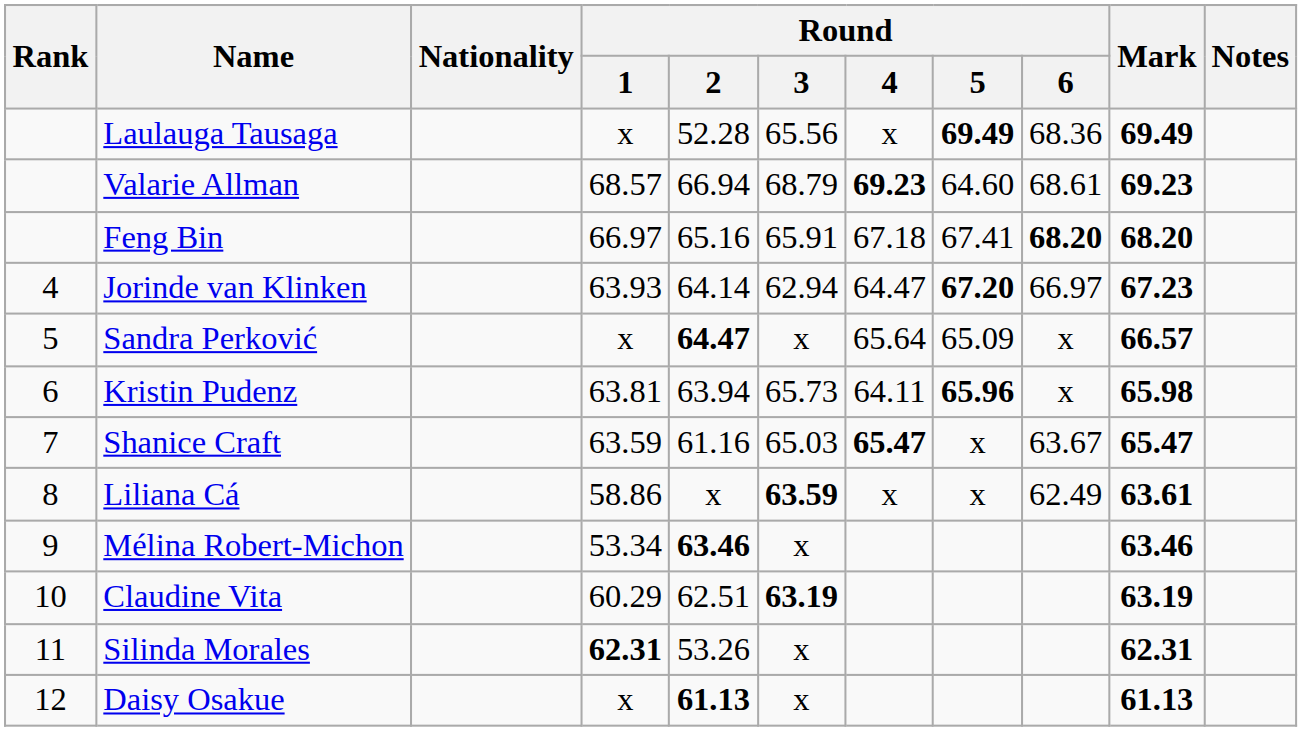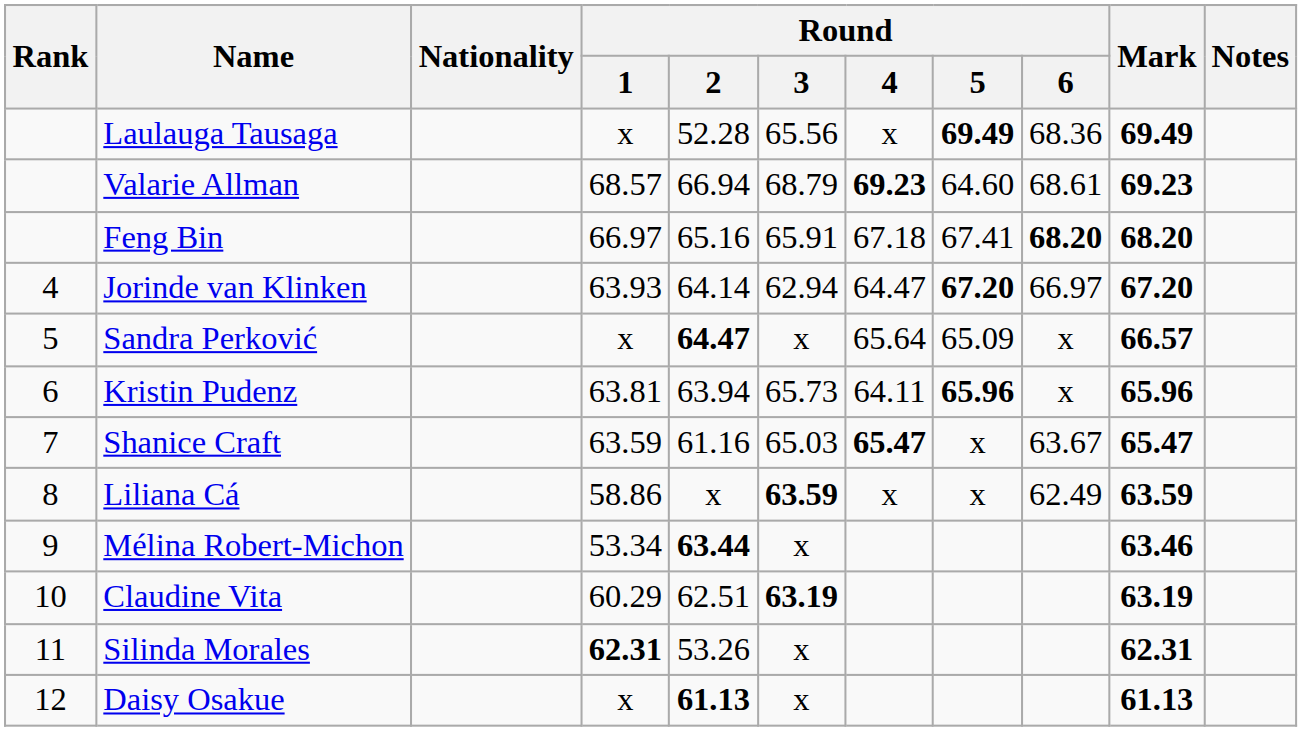Jorinde van Klinken | Mark: 67.23 -> 67.20
Kristin Pudenz | Mark: 65.98 -> 65.96
Liliana Cá | Mark: 63.61 -> 63.59
Mélina Robert-Michon | Round / 2: 63.46 -> 63.44
